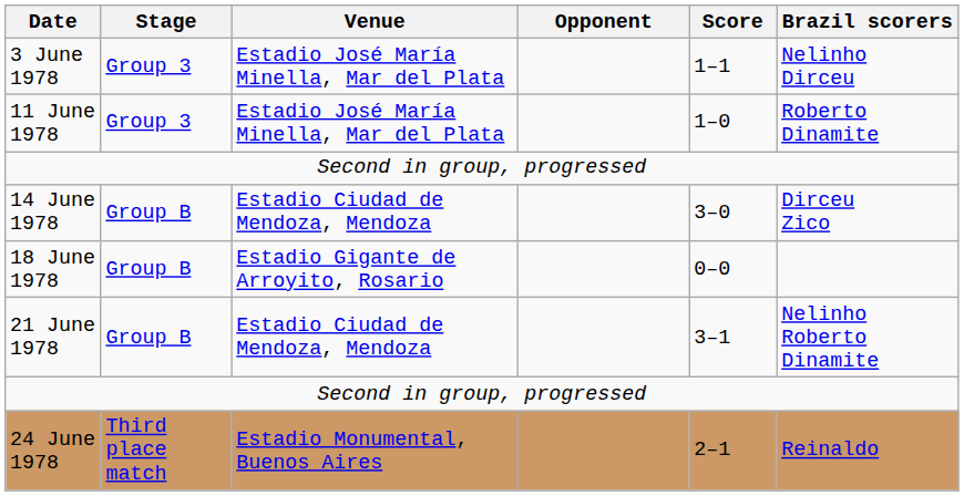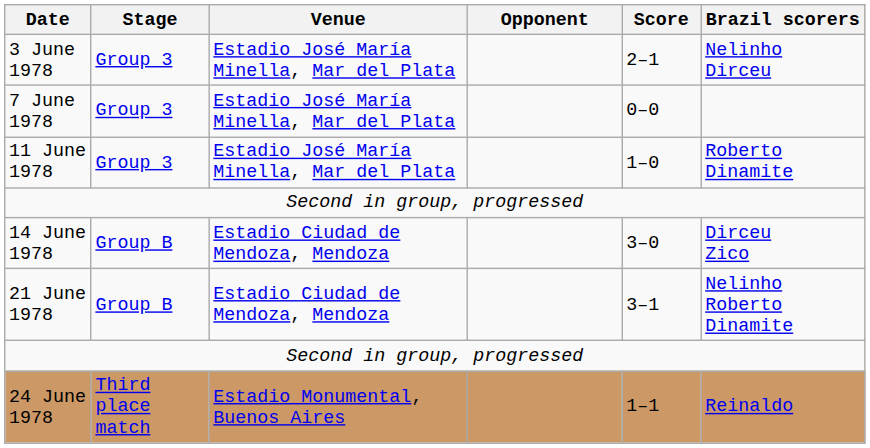3 June 1978 | Score: 1–1 -> 2–1
+ row: 7 June 1978 | Group 3 | Estadio José María Minella, Mar del Plata | 0–0
- row: 18 June 1978 | Group B | Estadio Gigante de Arroyito, Rosario | 0–0
24 June 1978 | Score: 2–1 -> 1–1
